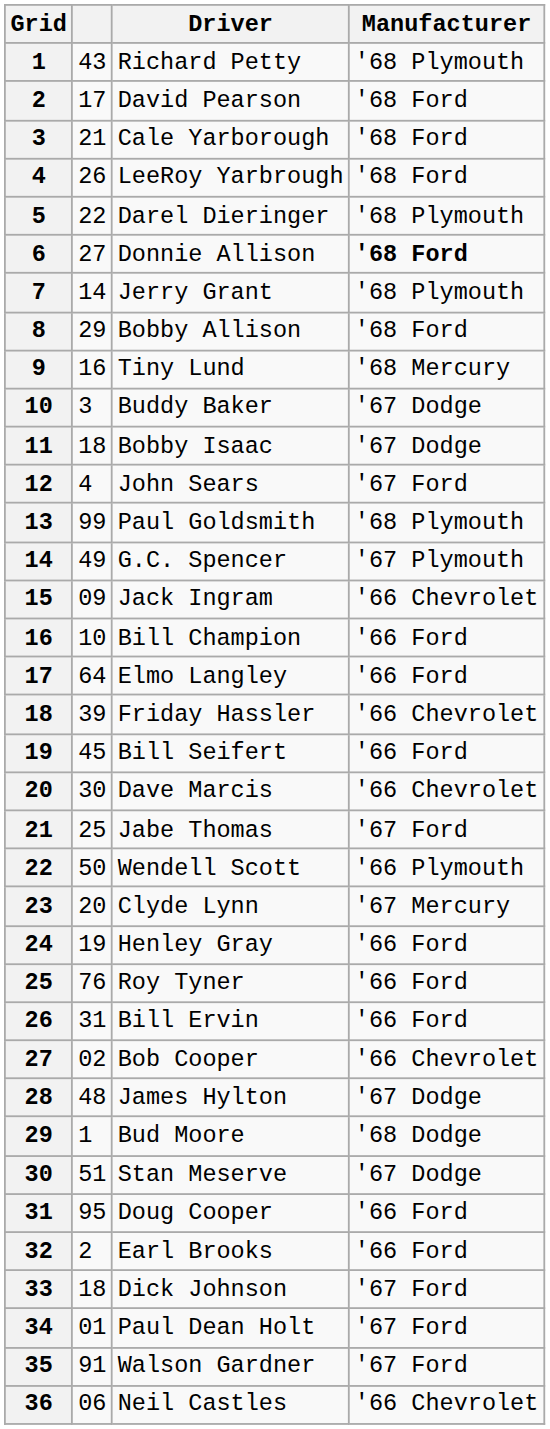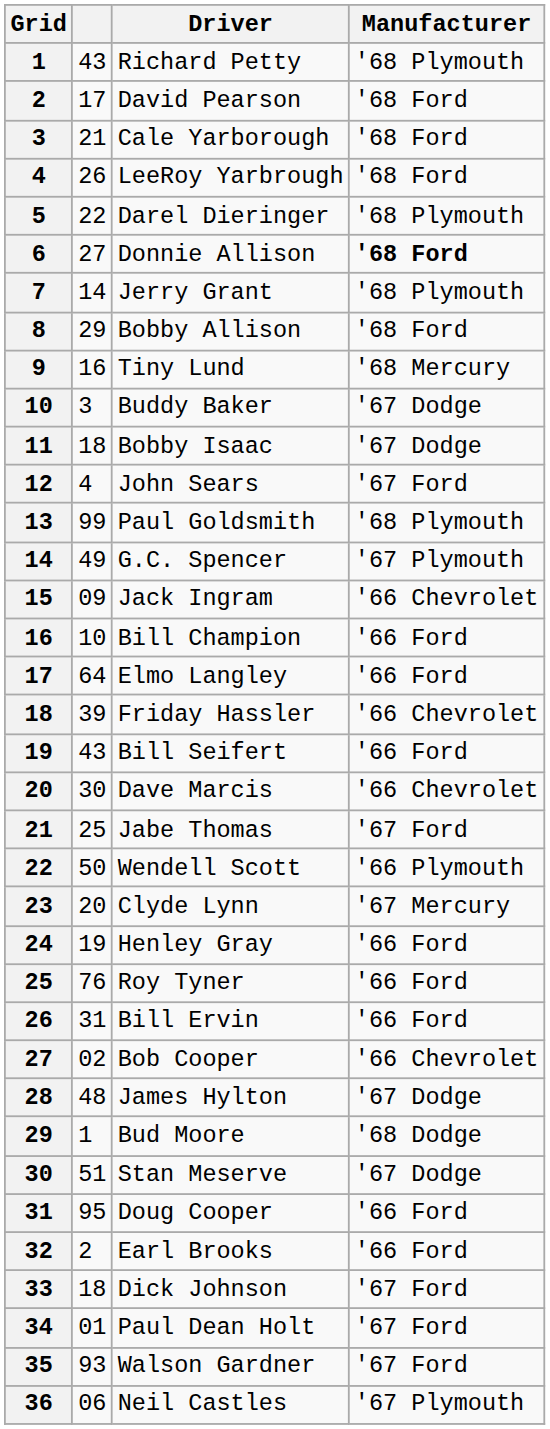Bill Seifert | column 2: 45 -> 43
Walson Gardner | column 2: 91 -> 93
Neil Castles | Manufacturer: '66 Chevrolet -> '67 Plymouth
